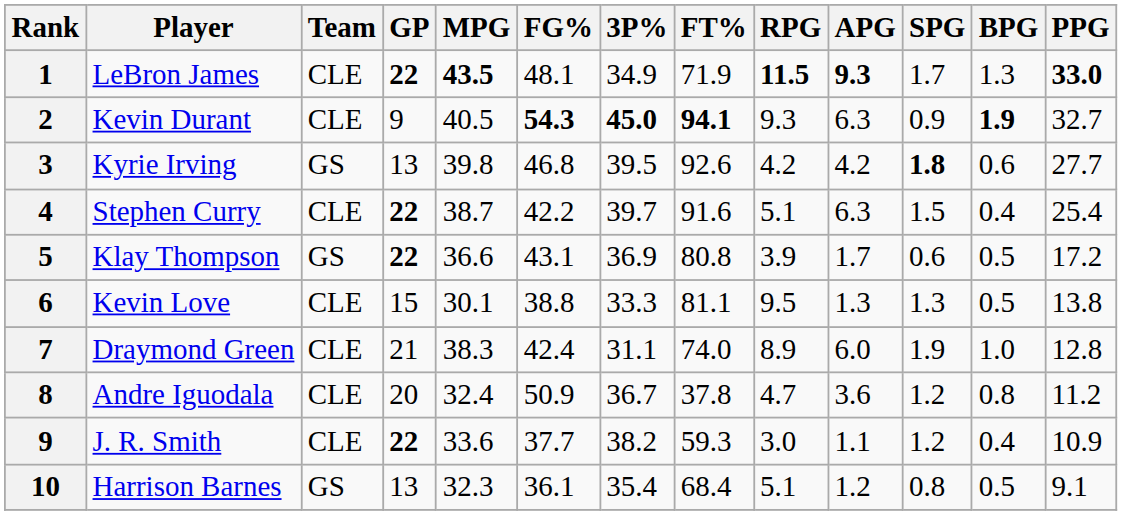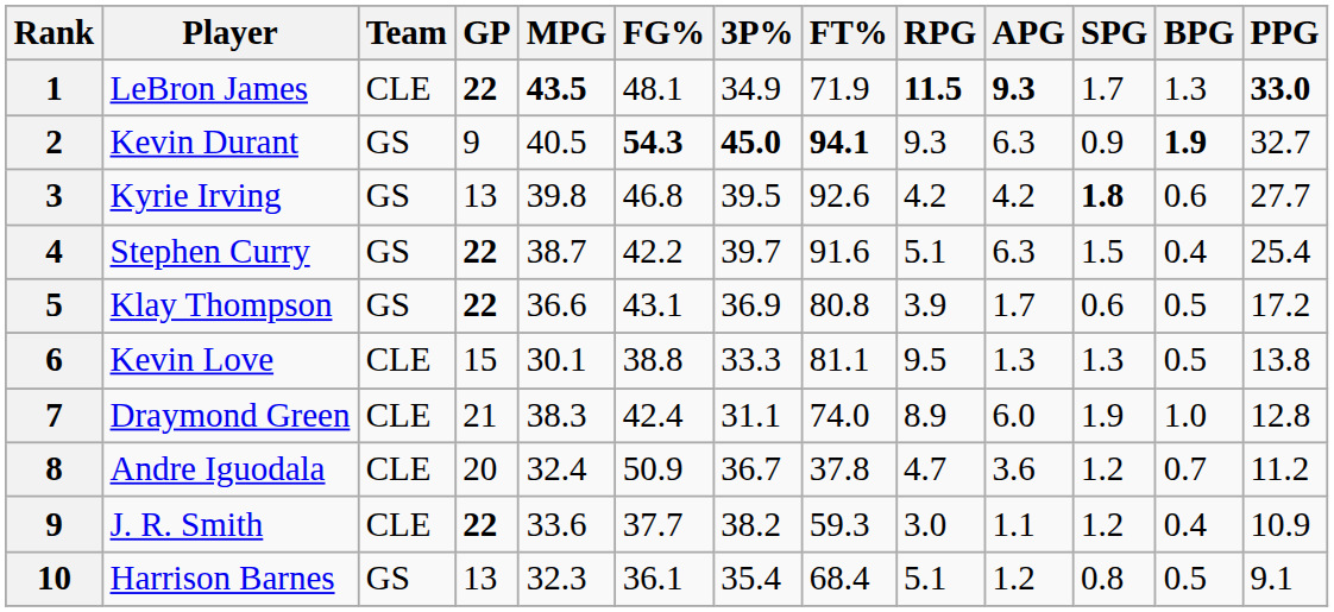Kevin Durant | Team: CLE -> GS
Stephen Curry | Team: CLE -> GS
Andre Iguodala | BPG: 0.8 -> 0.7
